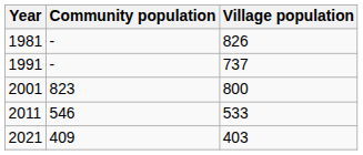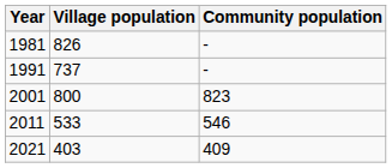columns swapped: Village population <-> Community population
